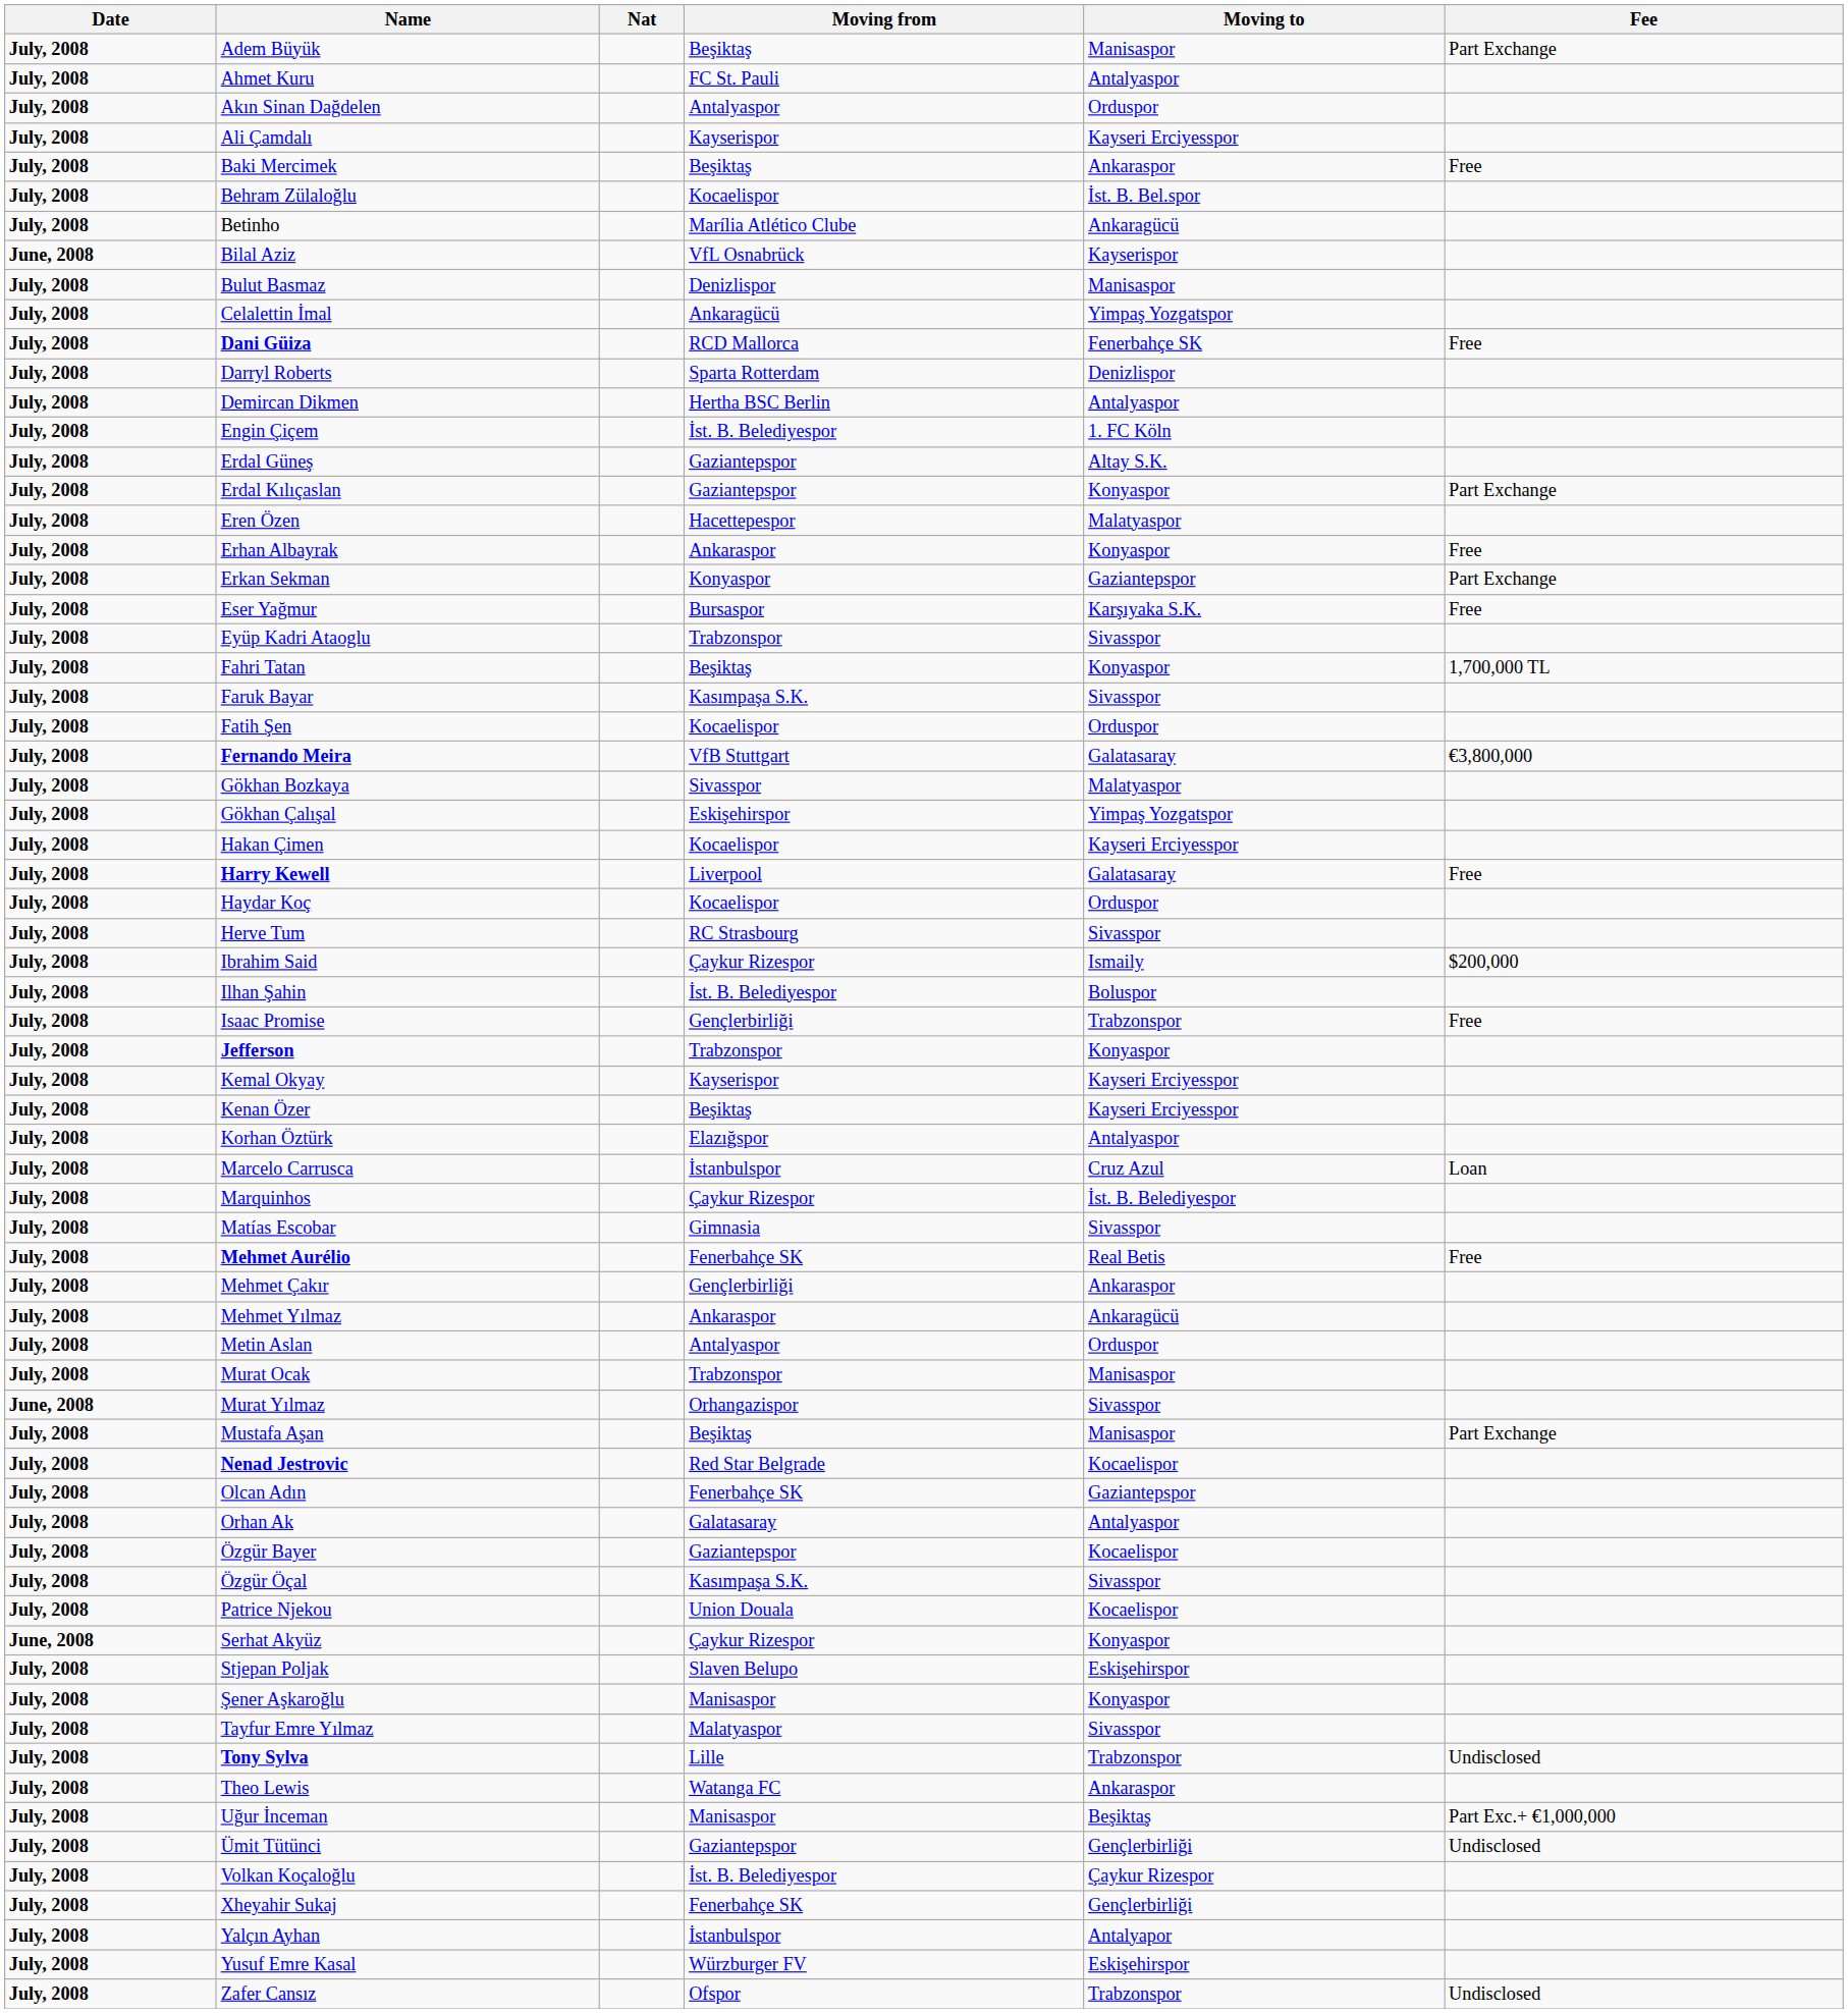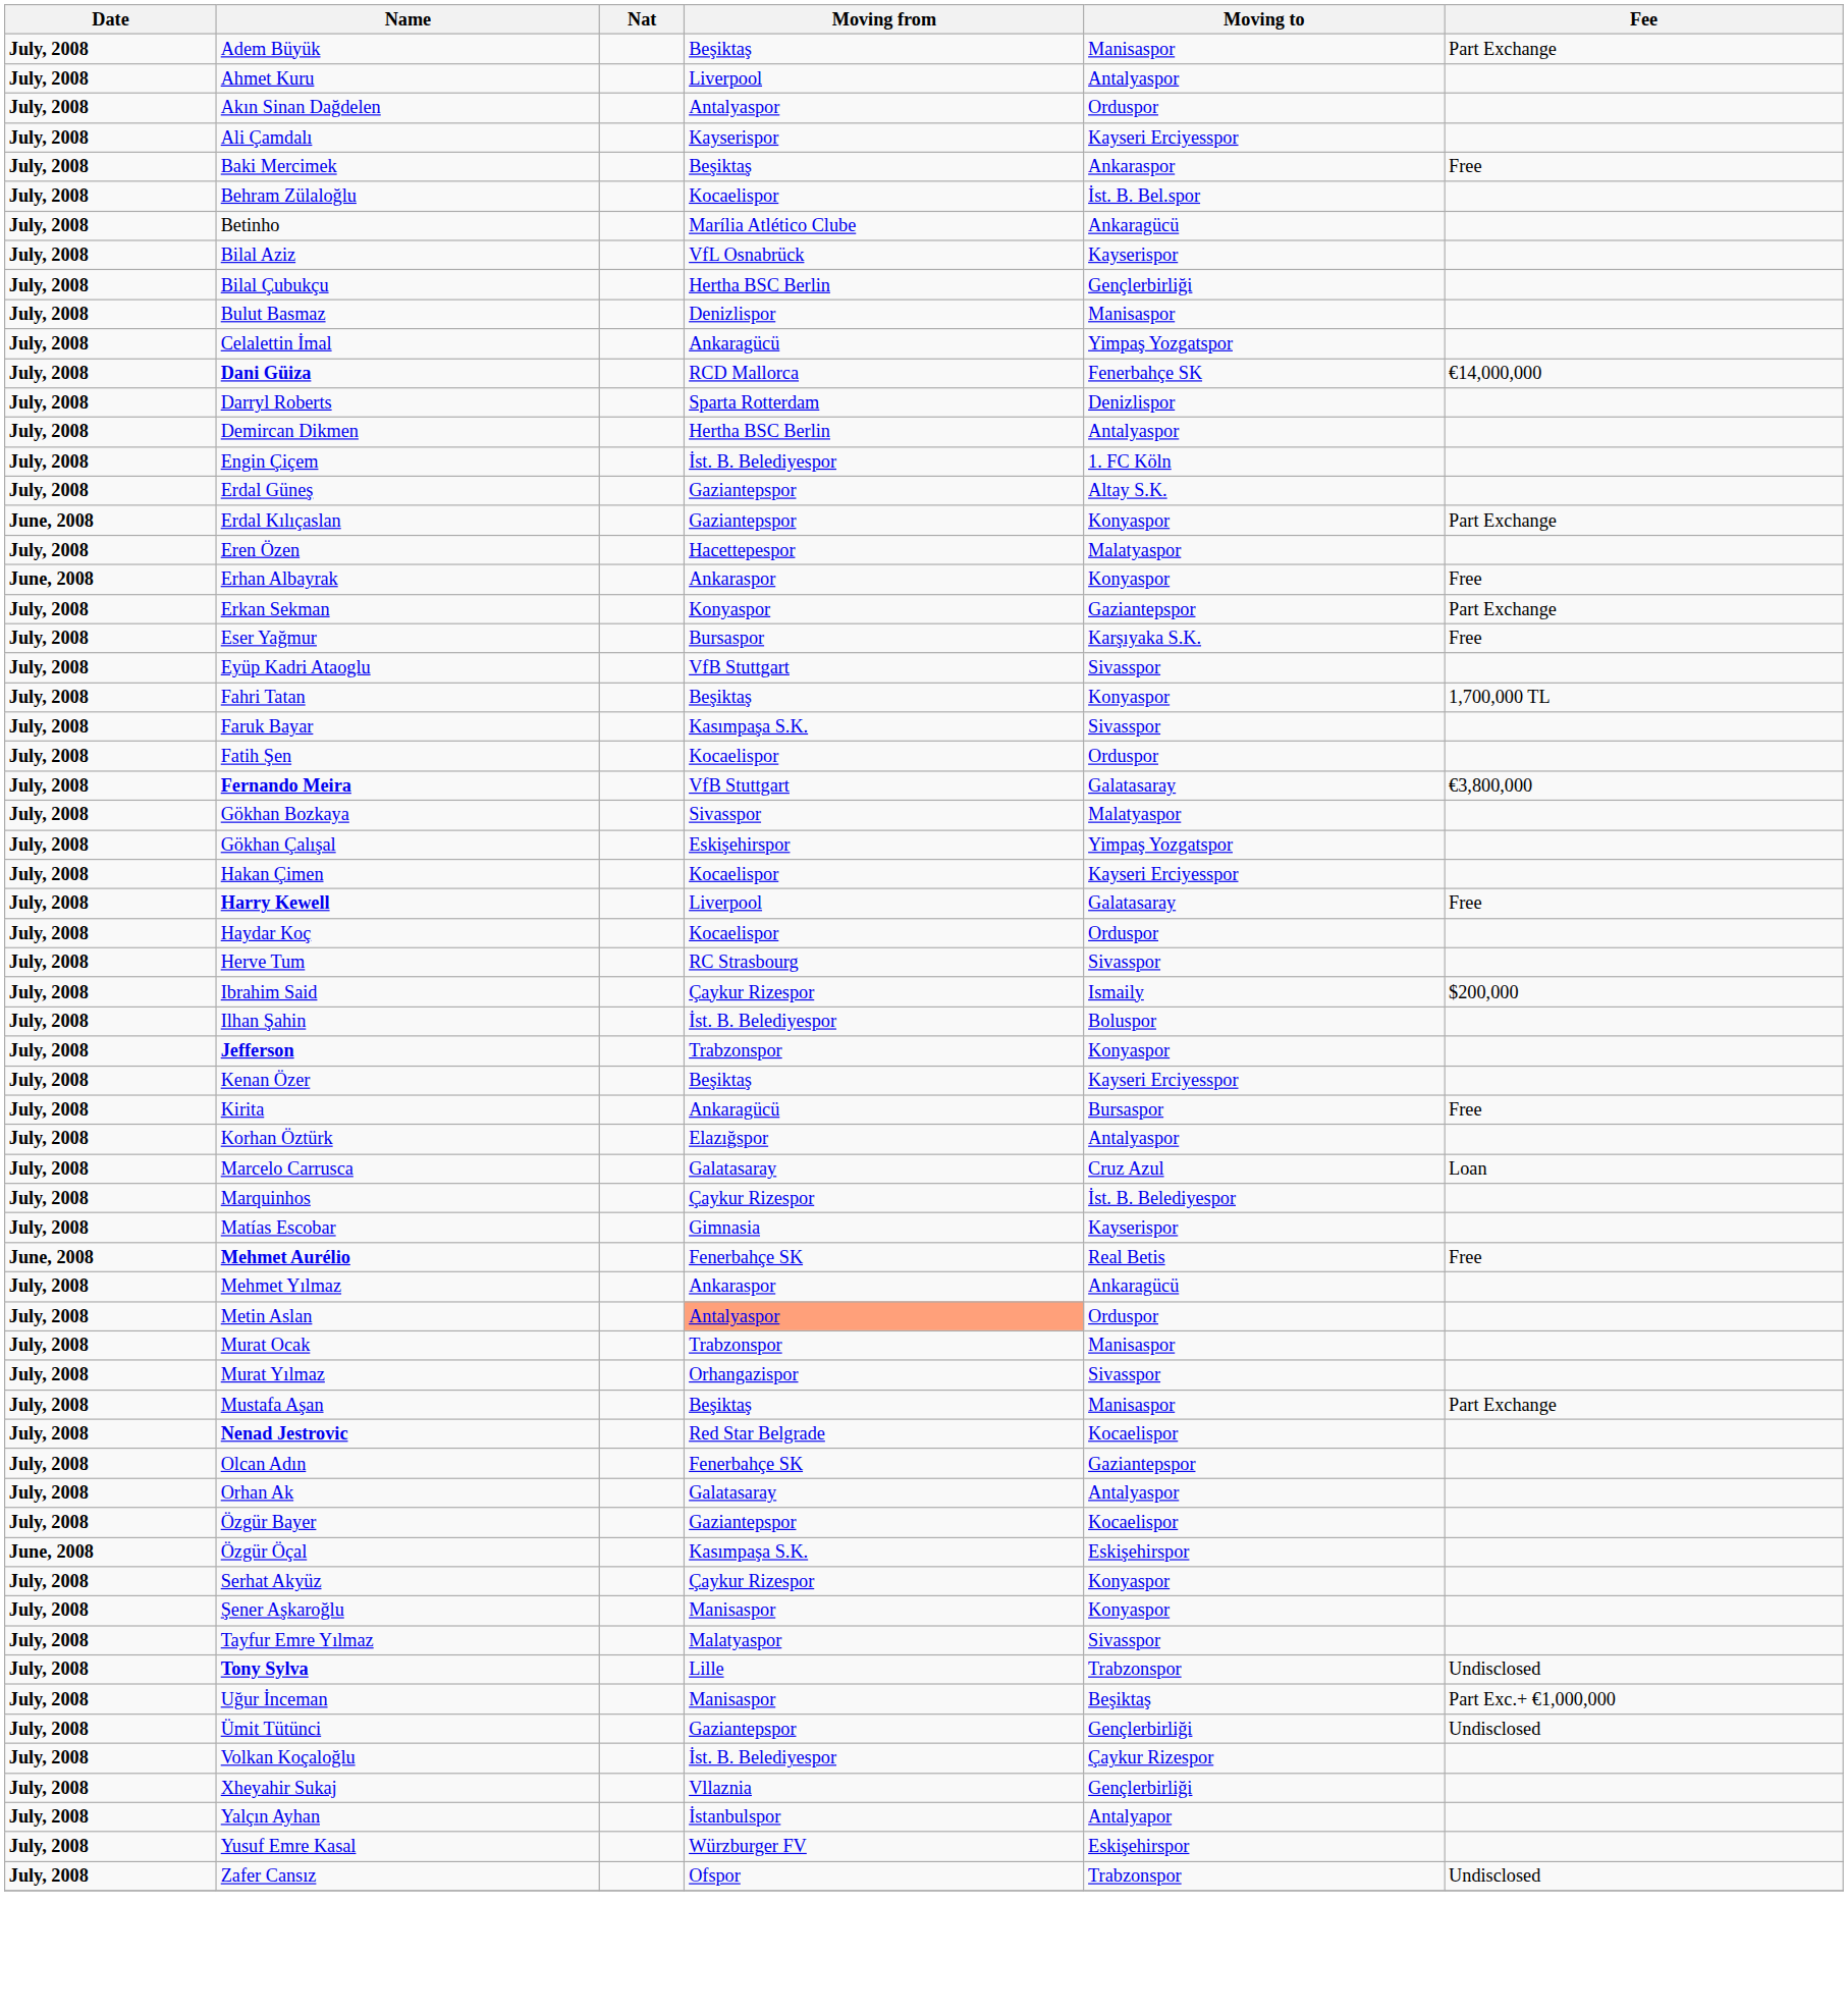Ahmet Kuru | Moving from: FC St. Pauli -> Liverpool
Bilal Aziz | Date: June, 2008 -> July, 2008
+ row: July, 2008 | Bilal Çubukçu | Hertha BSC Berlin | Gençlerbirliği
Dani Güiza | Fee: Free -> €14,000,000
Erdal Kılıçaslan | Date: July, 2008 -> June, 2008
Erhan Albayrak | Date: July, 2008 -> June, 2008
Eyüp Kadri Ataoglu | Moving from: Trabzonspor -> VfB Stuttgart
- row: July, 2008 | Isaac Promise | Gençlerbirliği | Trabzonspor | Free
- row: July, 2008 | Kemal Okyay | Kayserispor | Kayseri Erciyesspor
+ row: July, 2008 | Kirita | Ankaragücü | Bursaspor | Free
Marcelo Carrusca | Moving from: İstanbulspor -> Galatasaray
Matías Escobar | Moving to: Sivasspor -> Kayserispor
Mehmet Aurélio | Date: July, 2008 -> June, 2008
- row: July, 2008 | Mehmet Çakır | Gençlerbirliği | Ankaraspor
Metin Aslan | Moving from: no background -> lightsalmon background
Murat Yılmaz | Date: June, 2008 -> July, 2008
Özgür Öçal | Date: July, 2008 -> June, 2008
Özgür Öçal | Moving to: Sivasspor -> Eskişehirspor
- row: July, 2008 | Patrice Njekou | Union Douala | Kocaelispor
Serhat Akyüz | Date: June, 2008 -> July, 2008
- row: July, 2008 | Stjepan Poljak | Slaven Belupo | Eskişehirspor
- row: July, 2008 | Theo Lewis | Watanga FC | Ankaraspor
Xheyahir Sukaj | Moving from: Fenerbahçe SK -> Vllaznia
